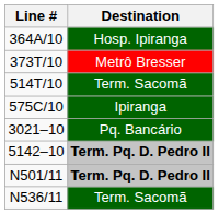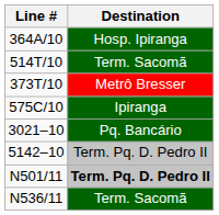rows swapped: 373T/10 <-> 514T/10
5142–10 | Destination: bold -> normal
